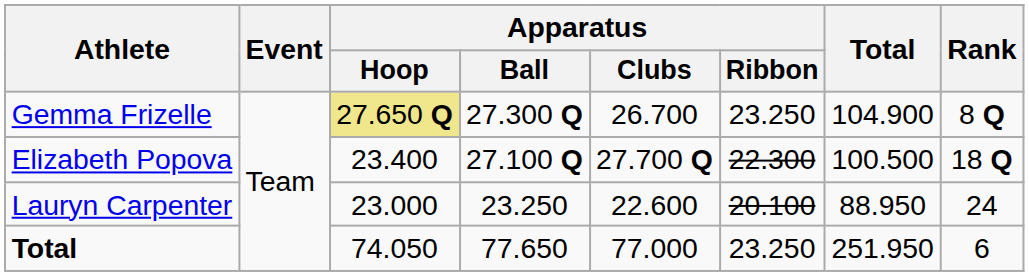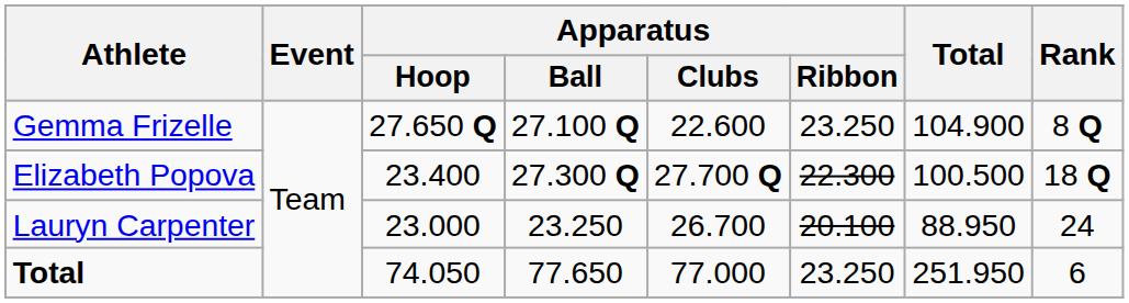Gemma Frizelle | Apparatus / Hoop: khaki background -> no background
Gemma Frizelle | Apparatus / Ball: 27.300 Q -> 27.100 Q
Gemma Frizelle | Apparatus / Clubs: 26.700 -> 22.600
Elizabeth Popova | Apparatus / Ball: 27.100 Q -> 27.300 Q
Lauryn Carpenter | Apparatus / Clubs: 22.600 -> 26.700
